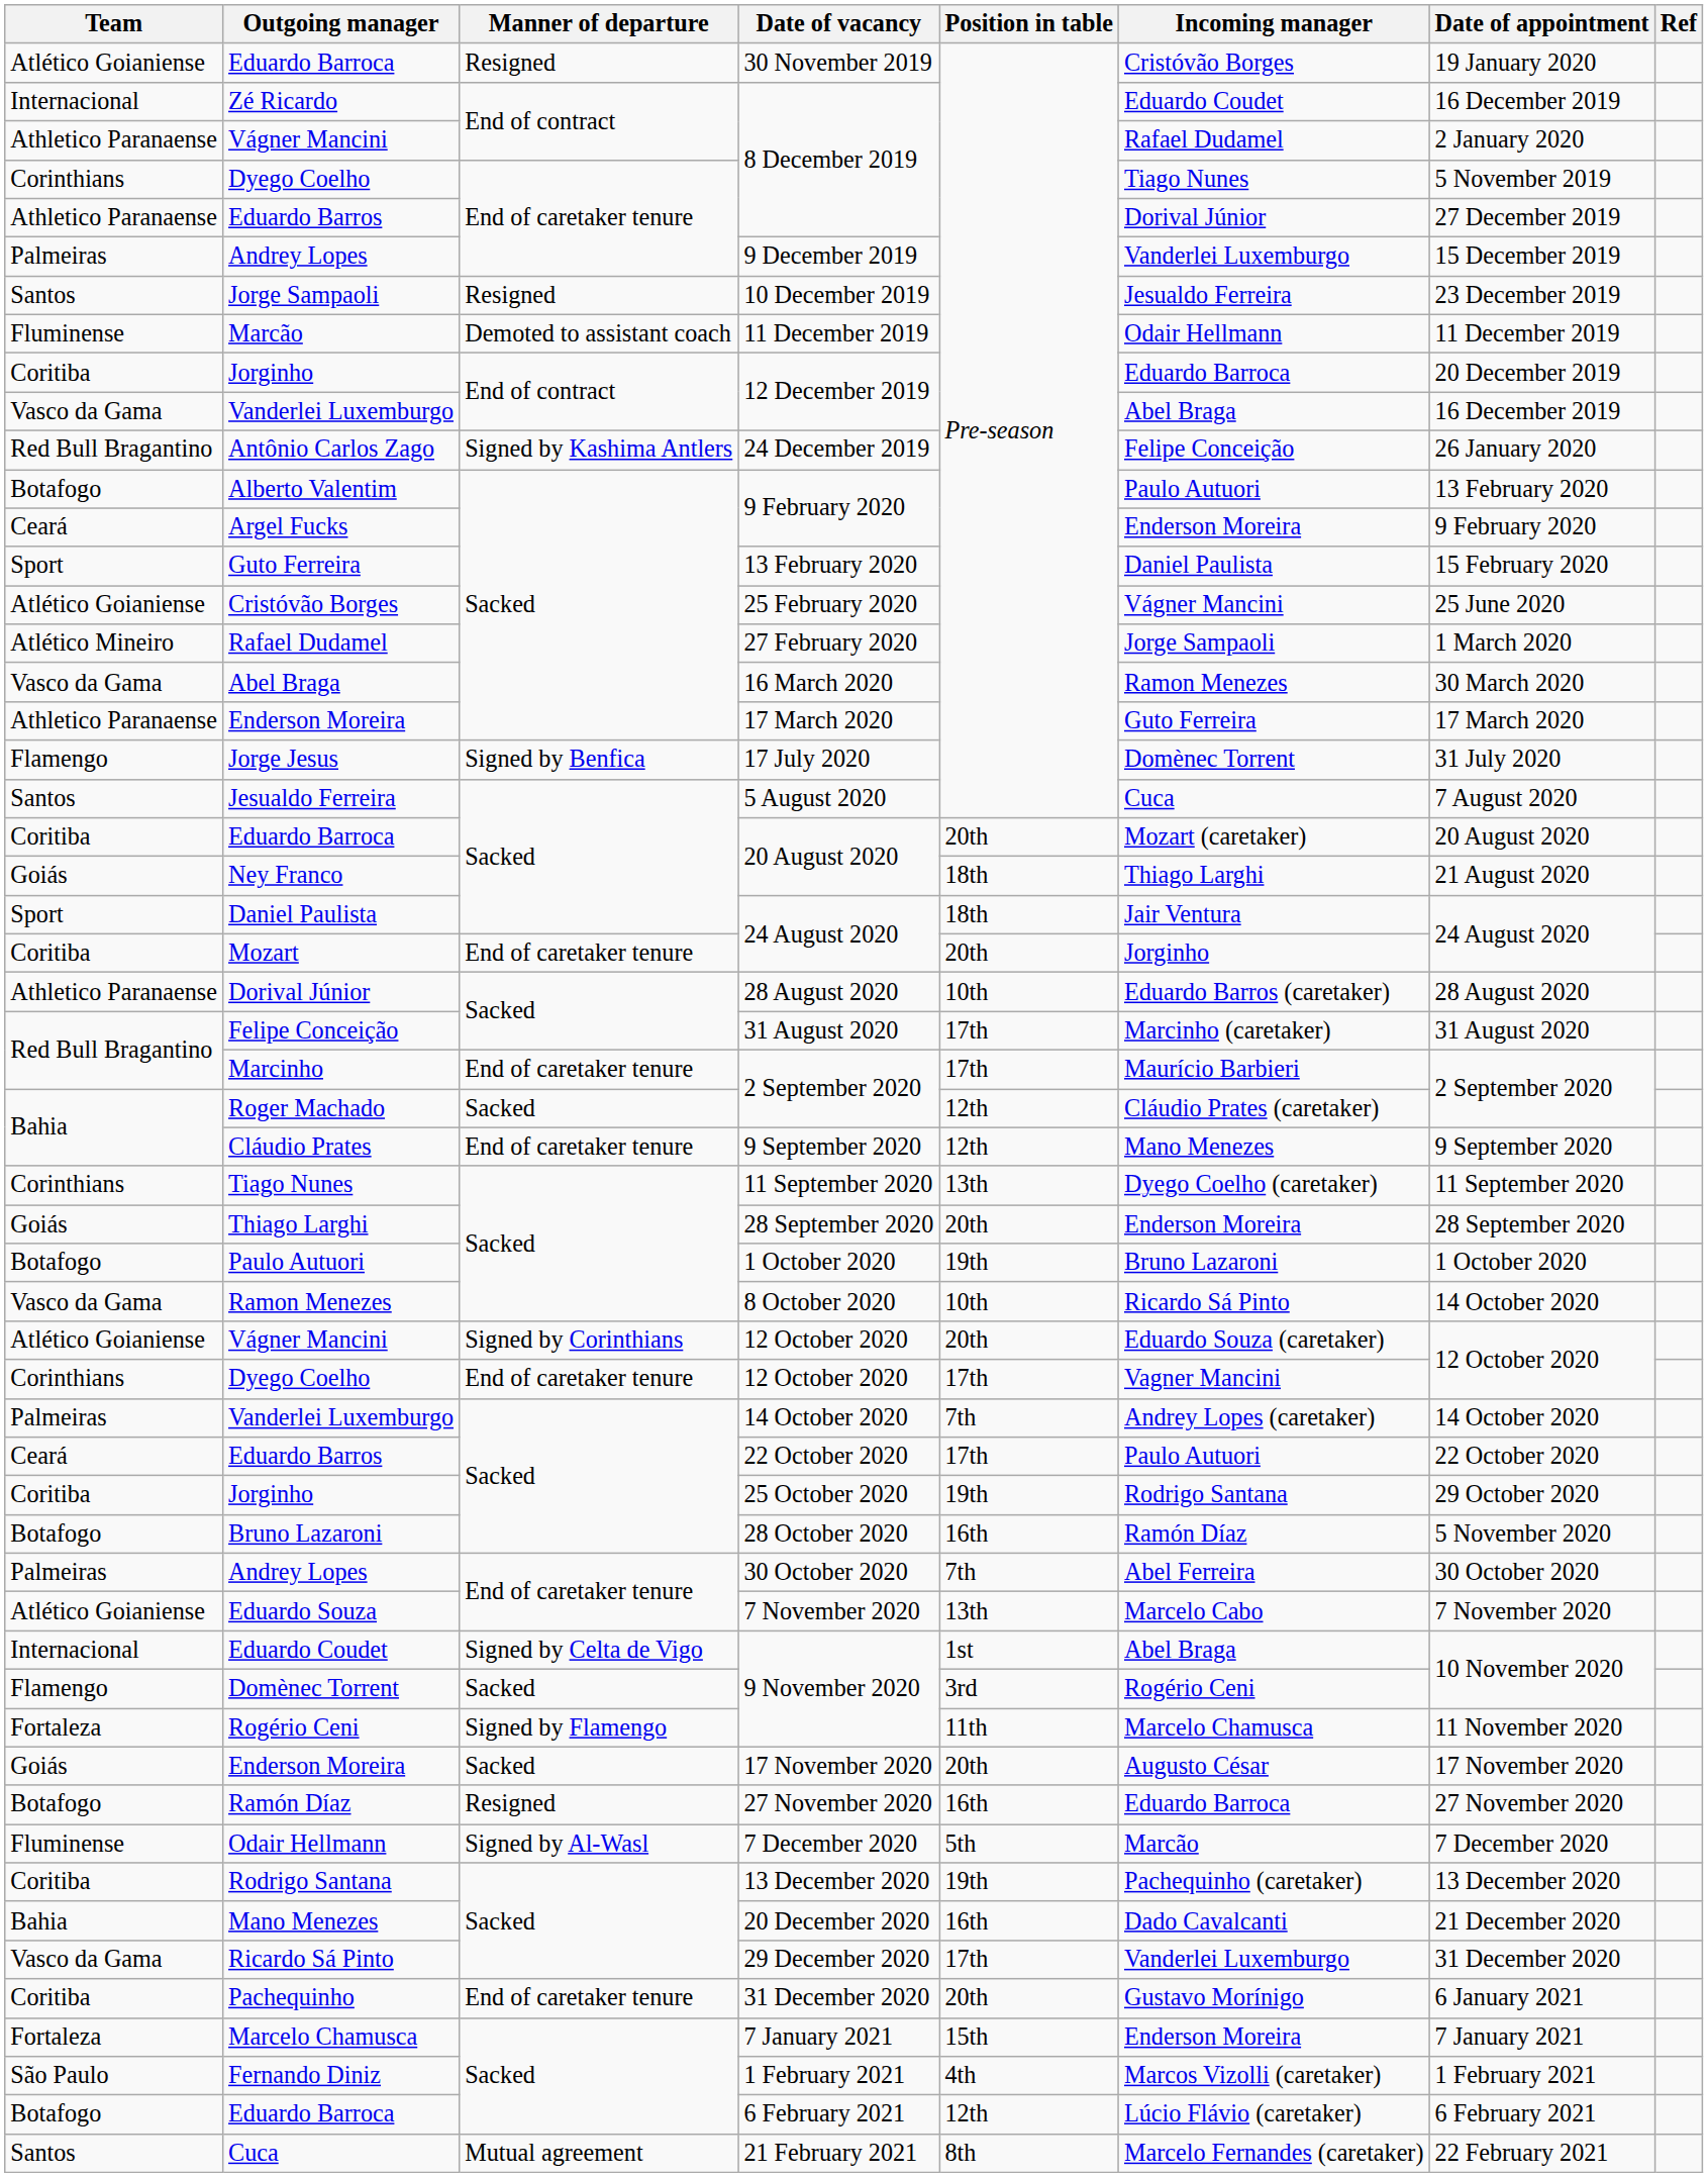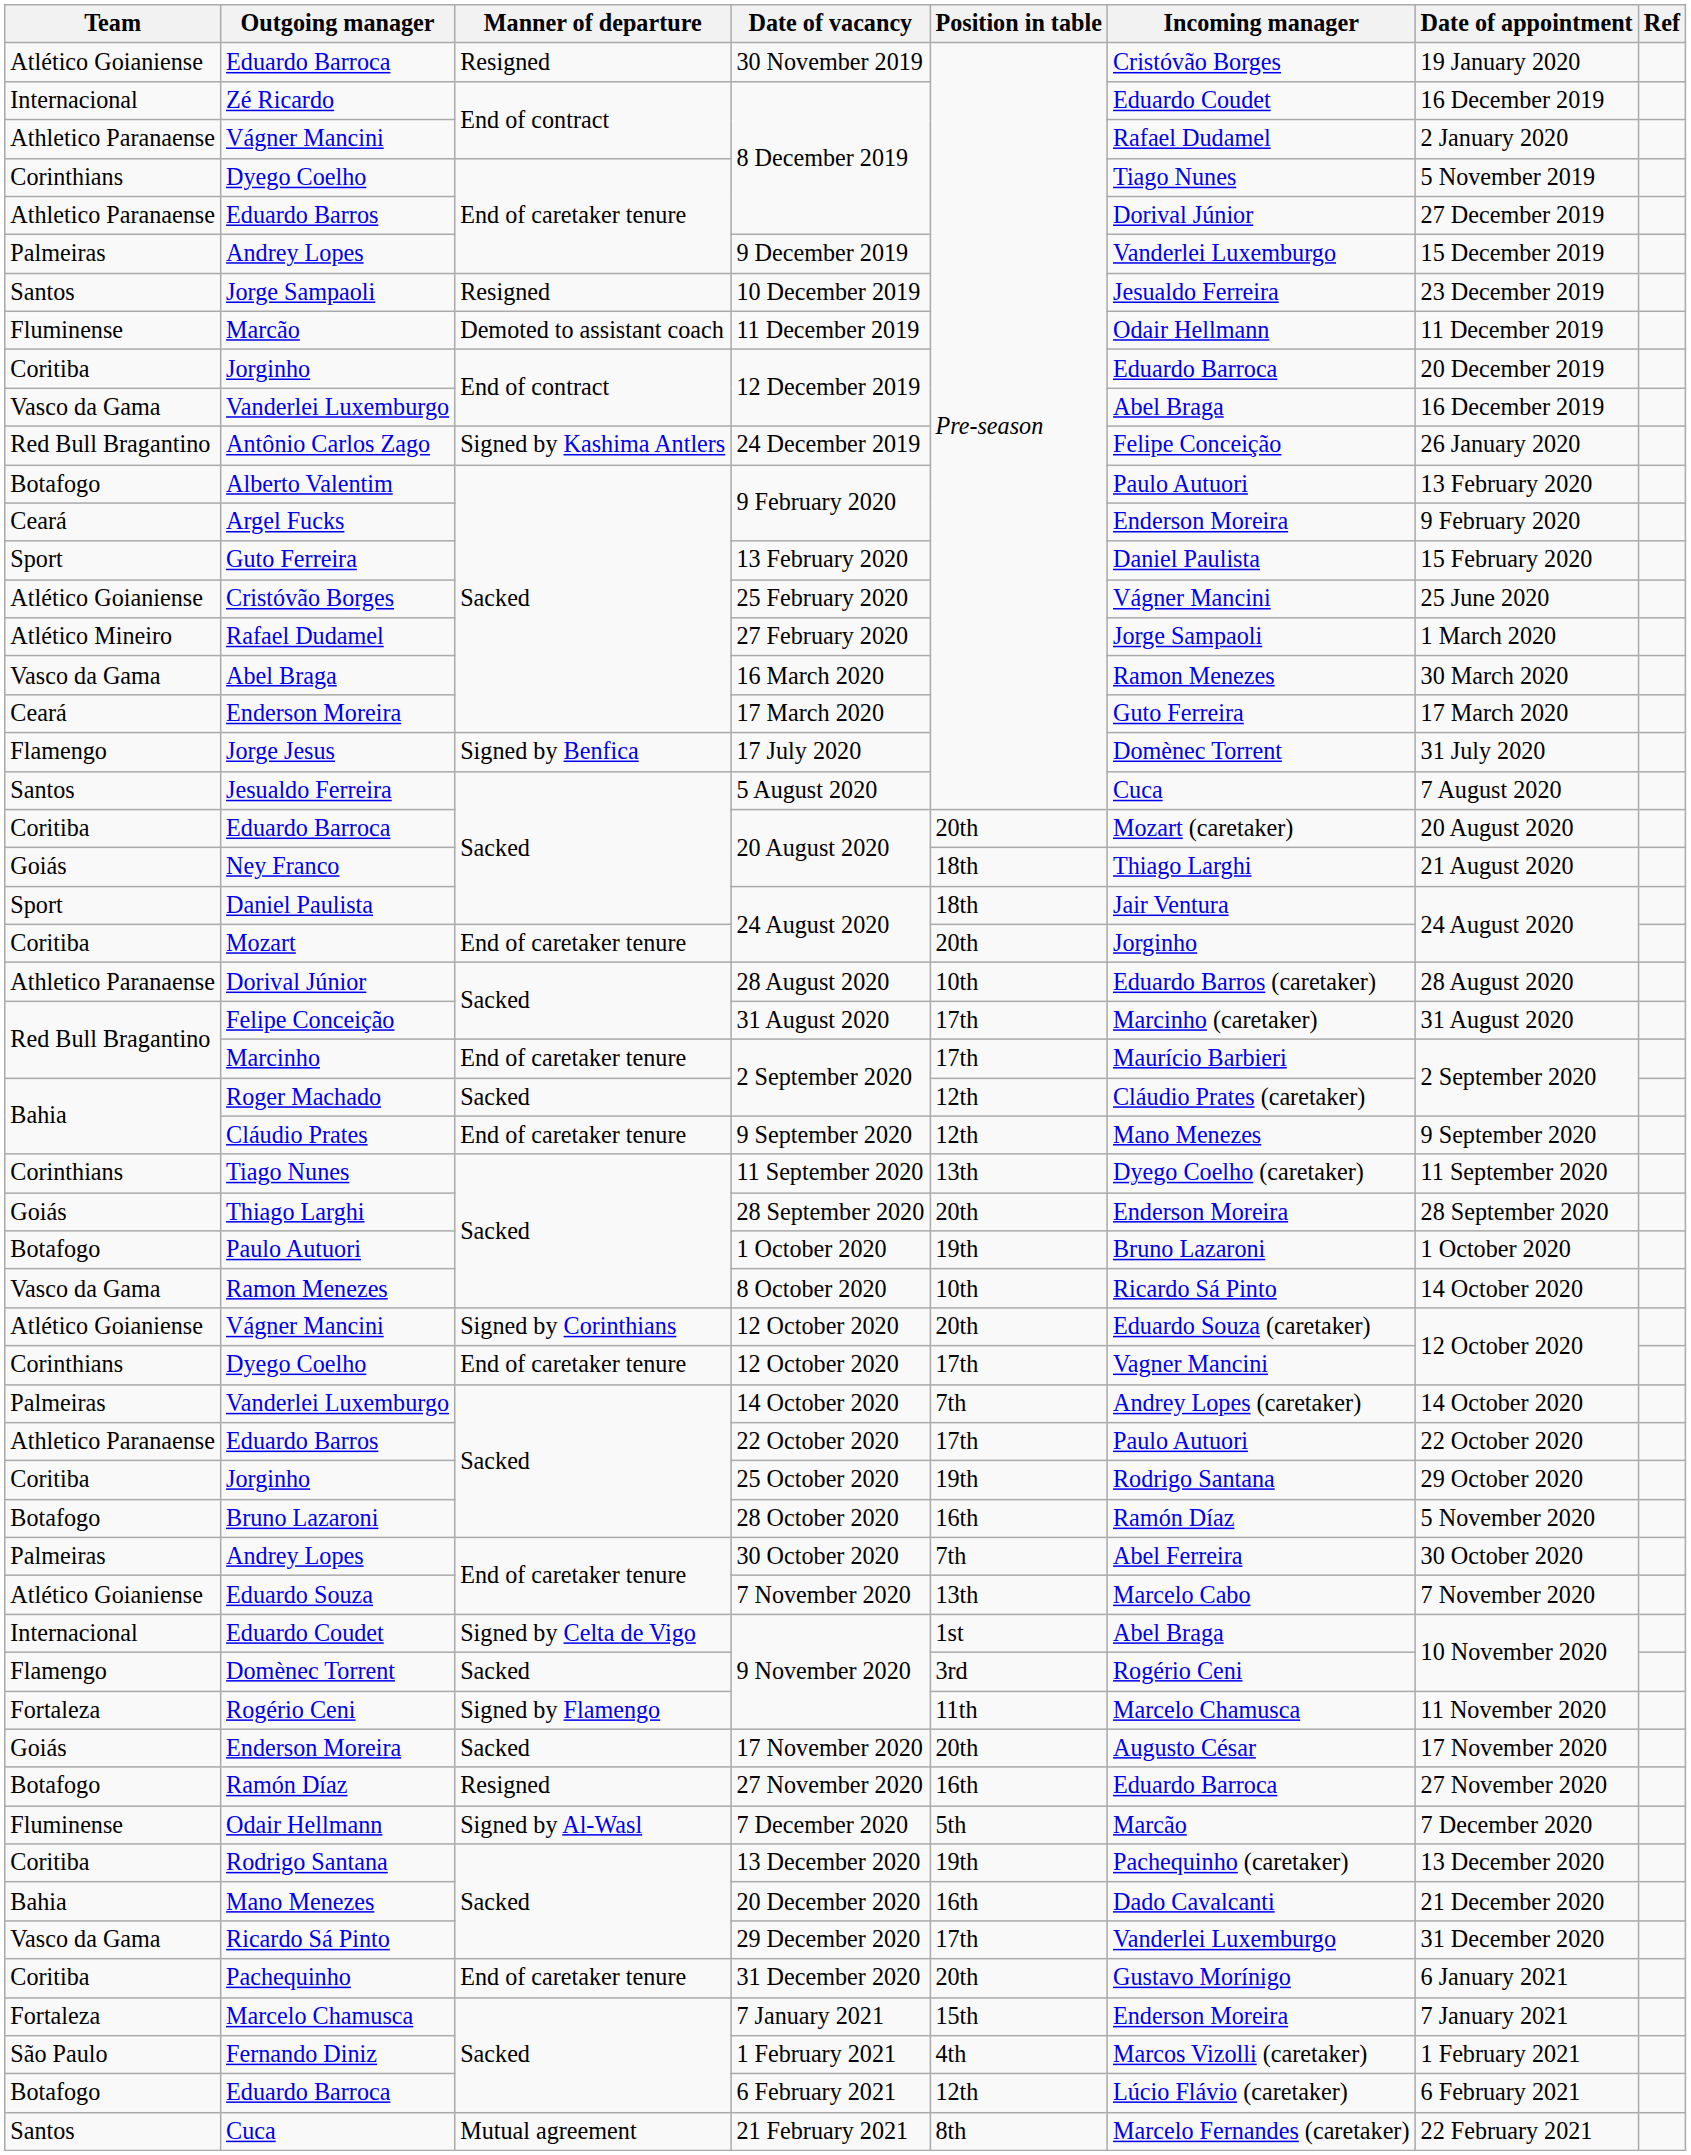Enderson Moreira / 17 March 2020 | Team: Athletico Paranaense -> Ceará
Eduardo Barros / 22 October 2020 | Team: Ceará -> Athletico Paranaense
